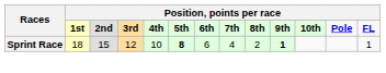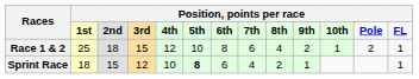+ row: Race 1 & 2 | 25 | 18 | 15 | 12 | 10 | 8 | 6 | 4 | 2 | 1 | 2 | 1
Sprint Race | column 10: bold -> normal
